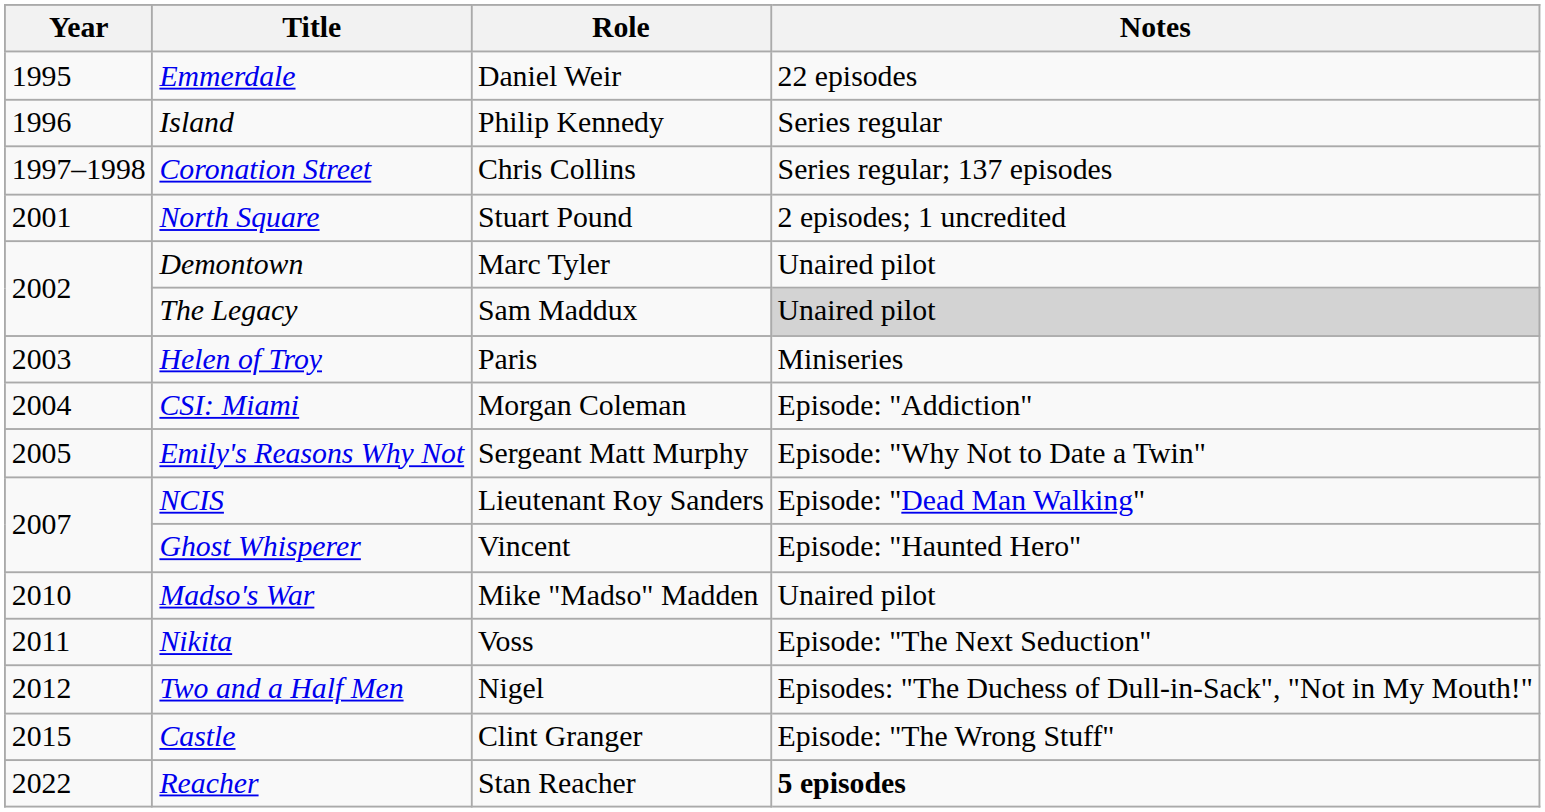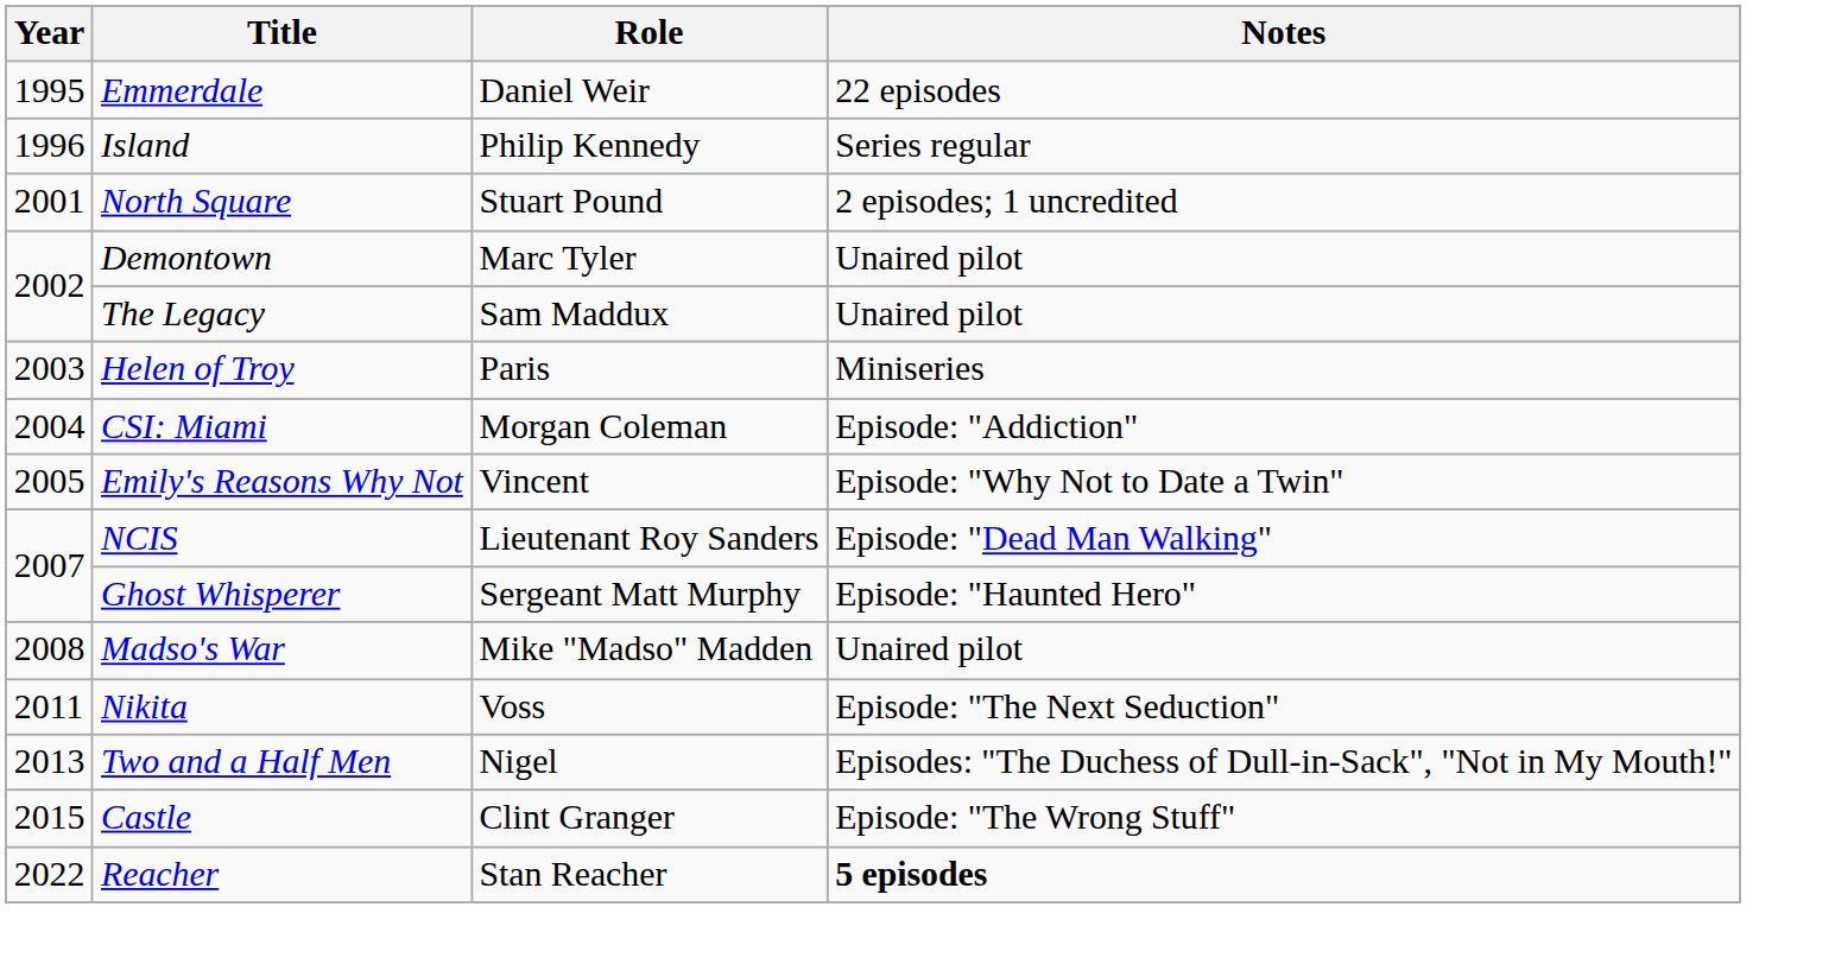- row: 1997–1998 | Coronation Street | Chris Collins | Series regular; 137 episodes
The Legacy | Notes: lightgrey background -> no background
Emily's Reasons Why Not | Role: Sergeant Matt Murphy -> Vincent
Ghost Whisperer | Role: Vincent -> Sergeant Matt Murphy
Madso's War | Year: 2010 -> 2008
Two and a Half Men | Year: 2012 -> 2013
